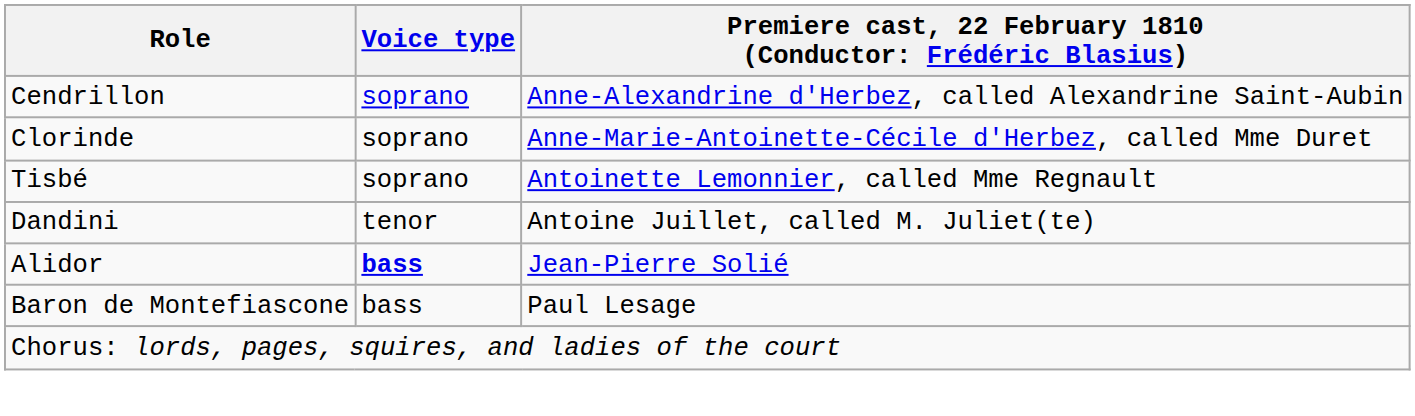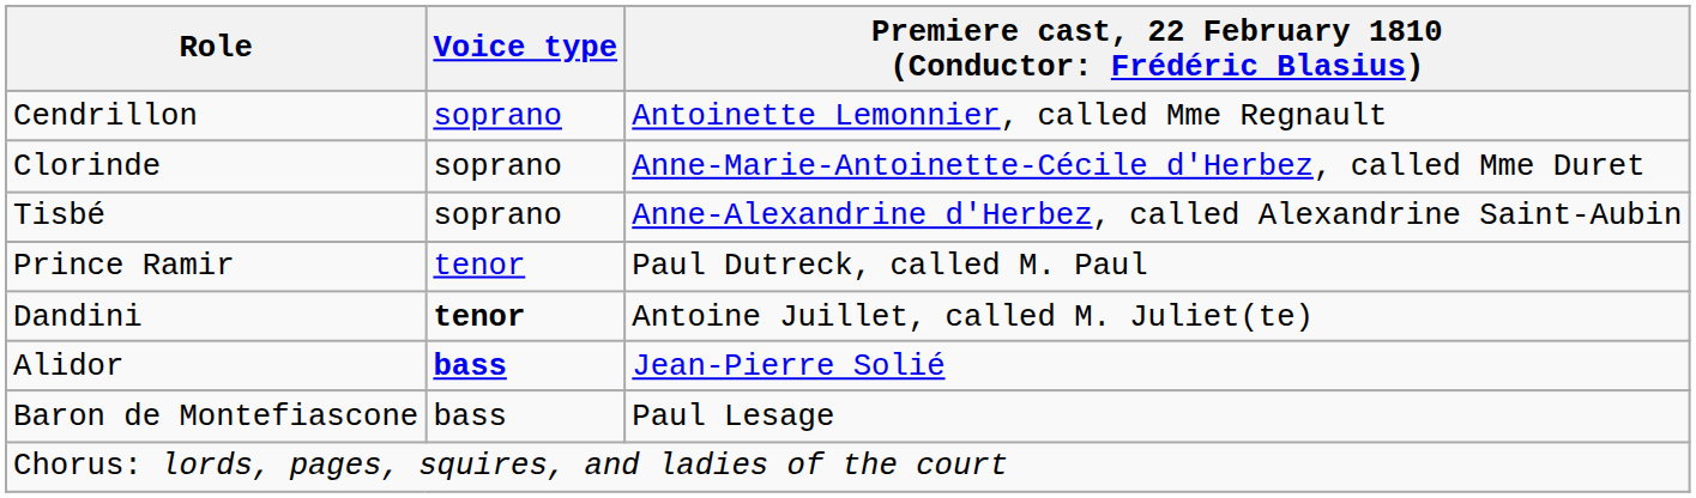Cendrillon | column 3: Anne-Alexandrine d'Herbez, called Alexandrine Saint-Aubin -> Antoinette Lemonnier, called Mme Regnault
Tisbé | column 3: Antoinette Lemonnier, called Mme Regnault -> Anne-Alexandrine d'Herbez, called Alexandrine Saint-Aubin
+ row: Prince Ramir | tenor | Paul Dutreck, called M. Paul
Dandini | Voice type: normal -> bold
